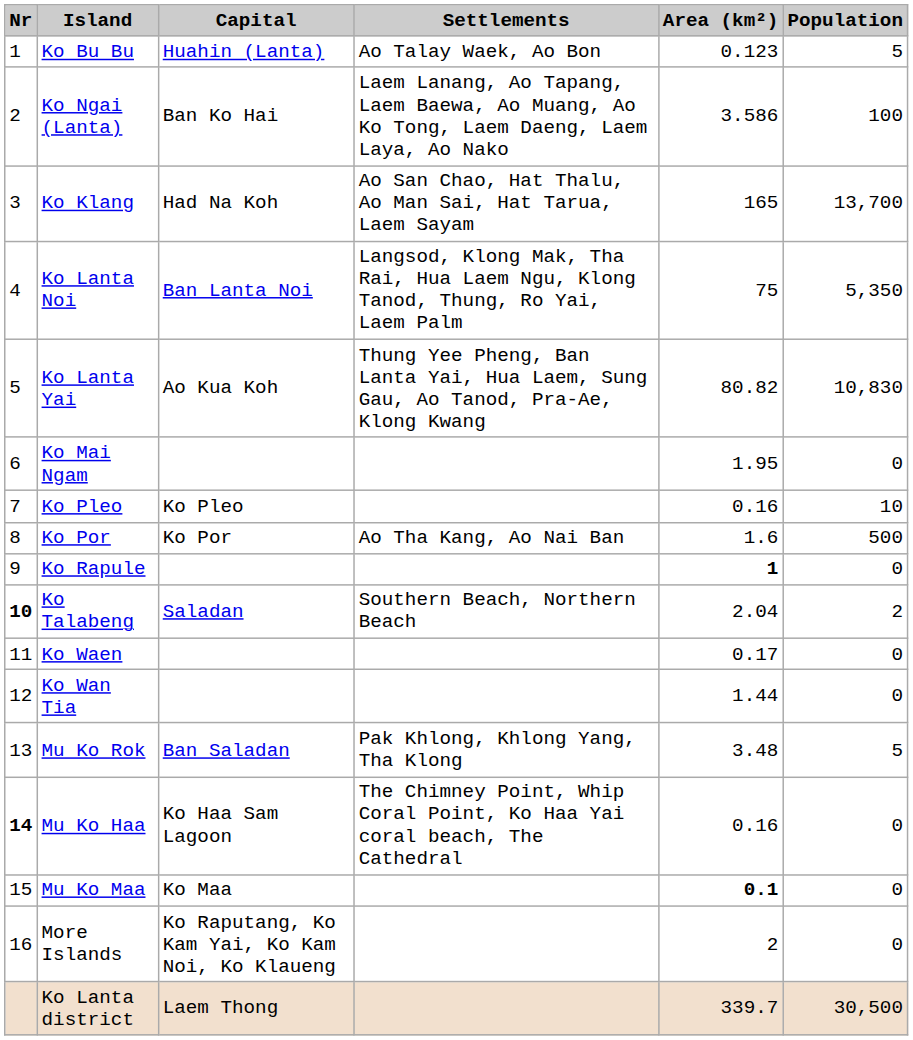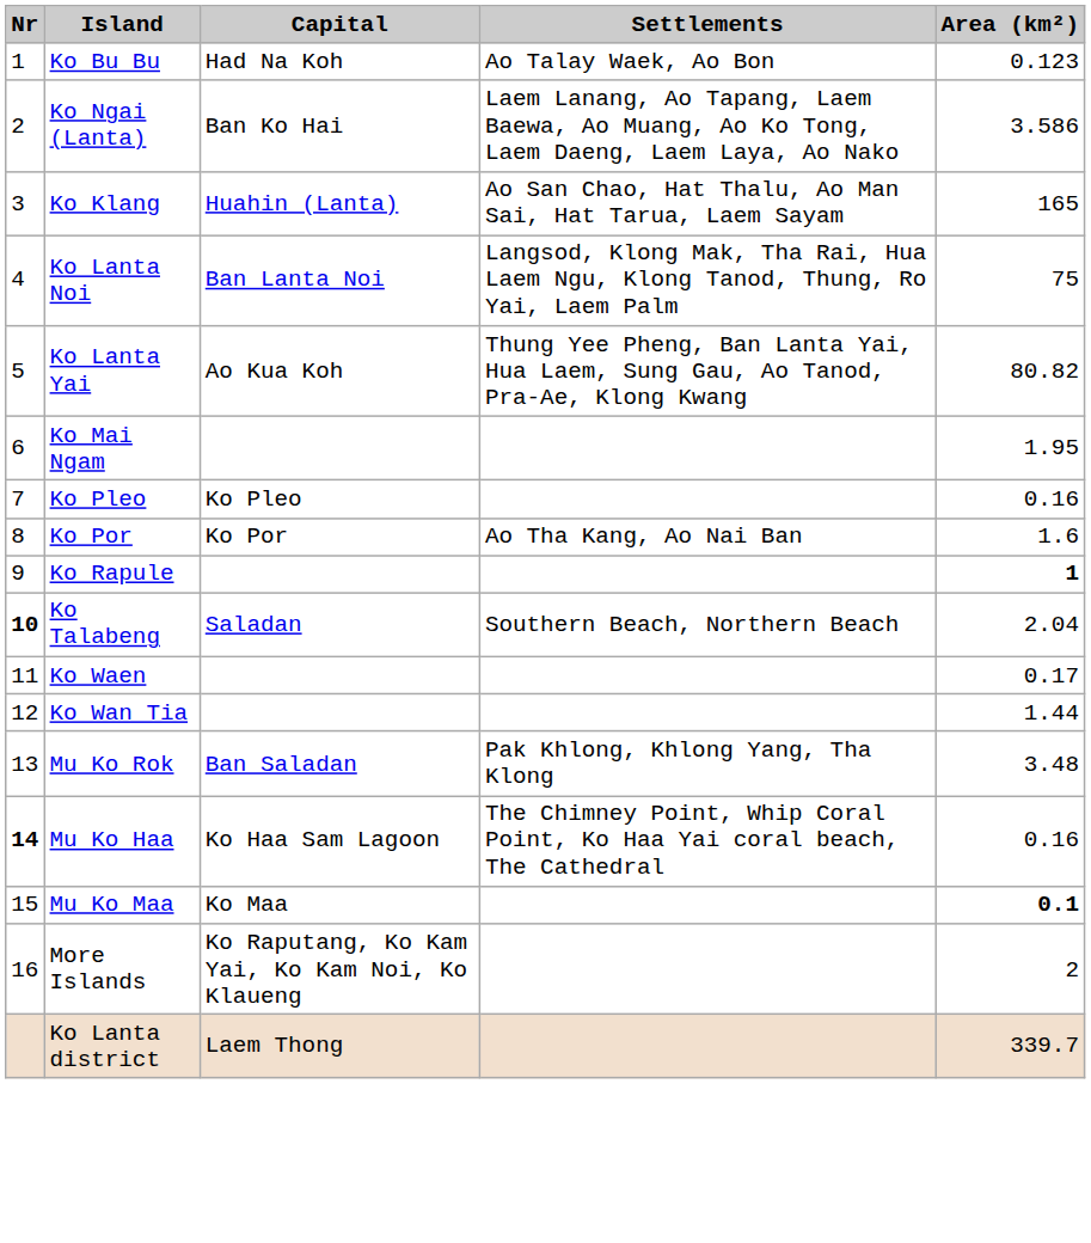- column: Population | 5 | 100 | 13,700 | 5,350 | 10,830 | 0 | 10 | 500 | 0 | 2 | 0 | 0 | 5 | 0 | 0 | 0 | 30,500
Ko Bu Bu | Capital: Huahin (Lanta) -> Had Na Koh
Ko Klang | Capital: Had Na Koh -> Huahin (Lanta)
